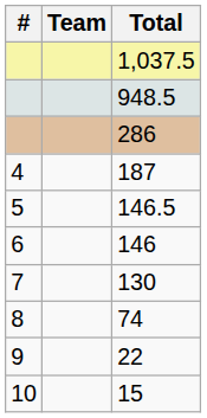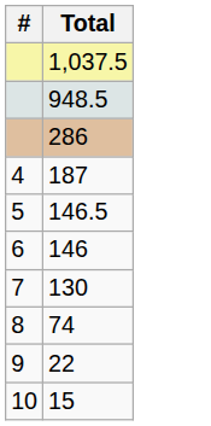- column: Team
